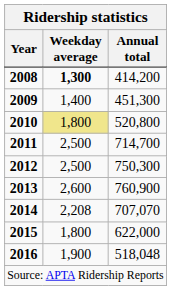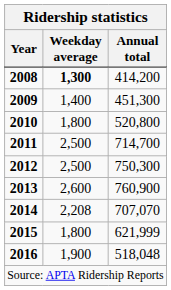2010 | Weekday average: khaki background -> no background
2015 | Annual total: 622,000 -> 621,999
